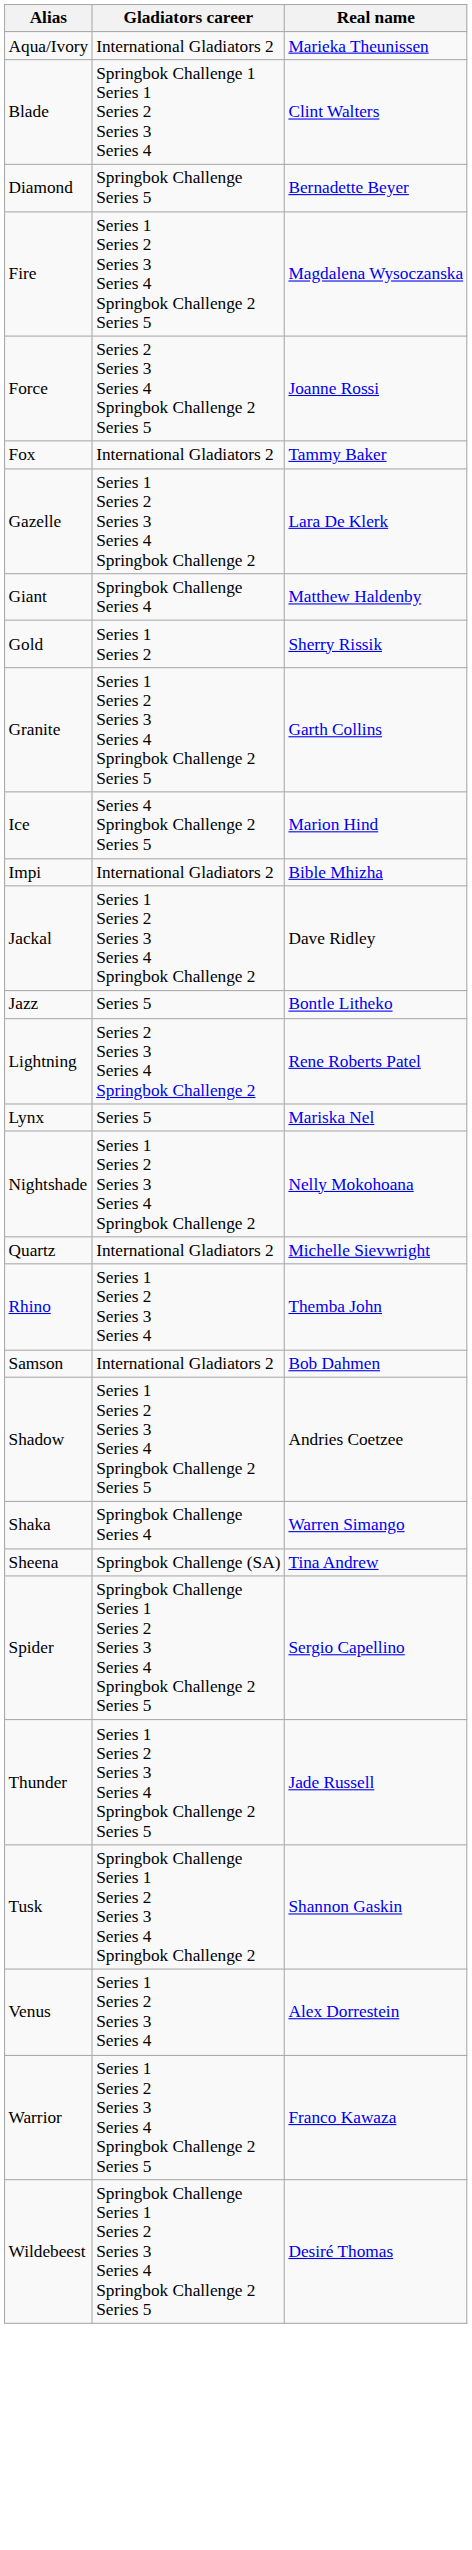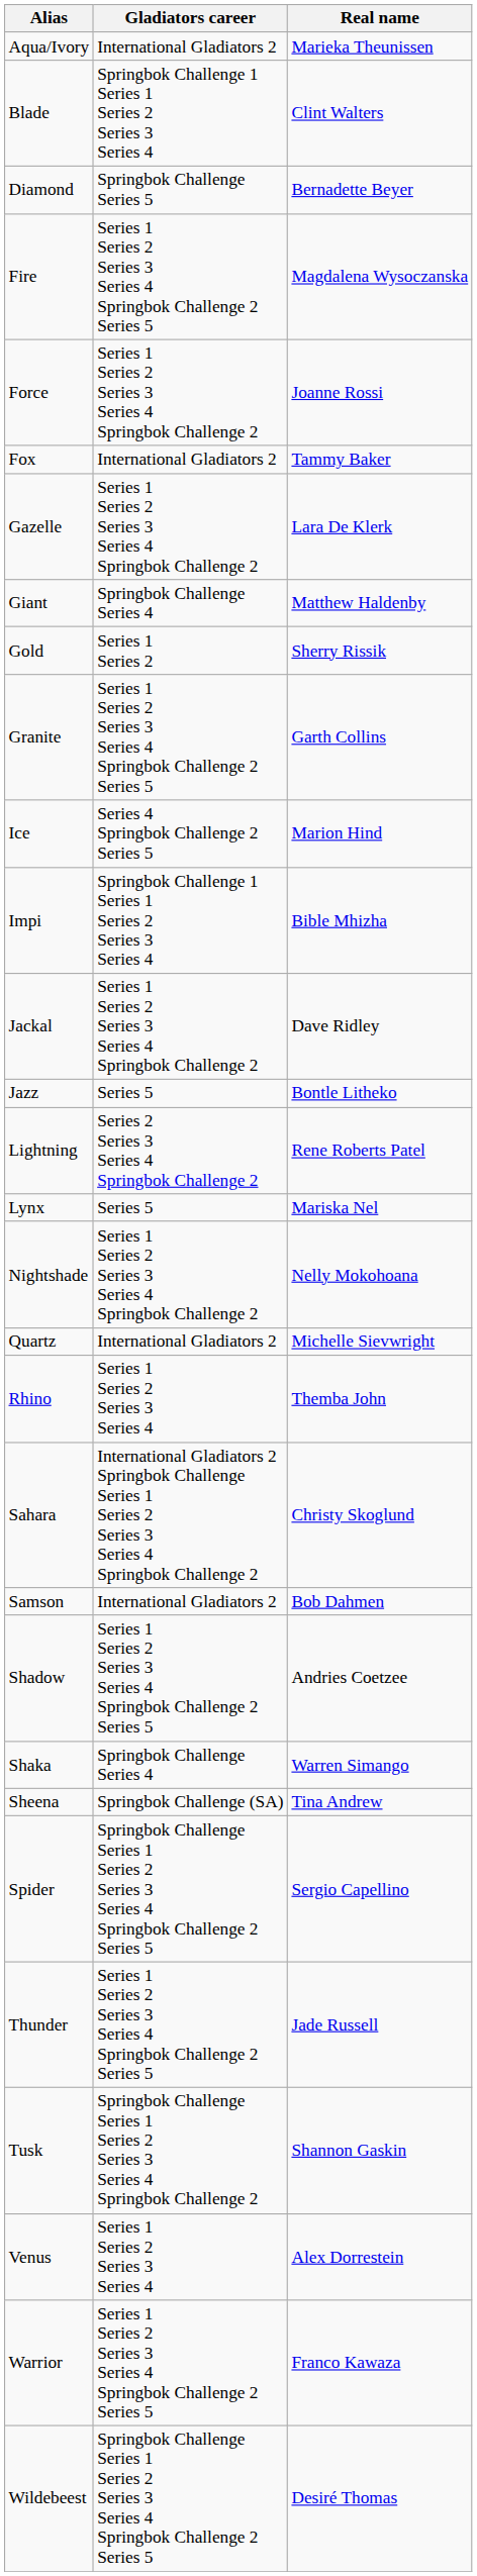Force | Gladiators career: Series 2 Series 3 Series 4 Springbok Challenge 2 Series 5 -> Series 1 Series 2 Series 3 Series 4 Springbok Challenge 2
Impi | Gladiators career: International Gladiators 2 -> Springbok Challenge 1 Series 1 Series 2 Series 3 Series 4
+ row: Sahara | International Gladiators 2 Springbok Challenge Series 1 Series 2 Series 3 Series 4 Springbok Challenge 2 | Christy Skoglund
